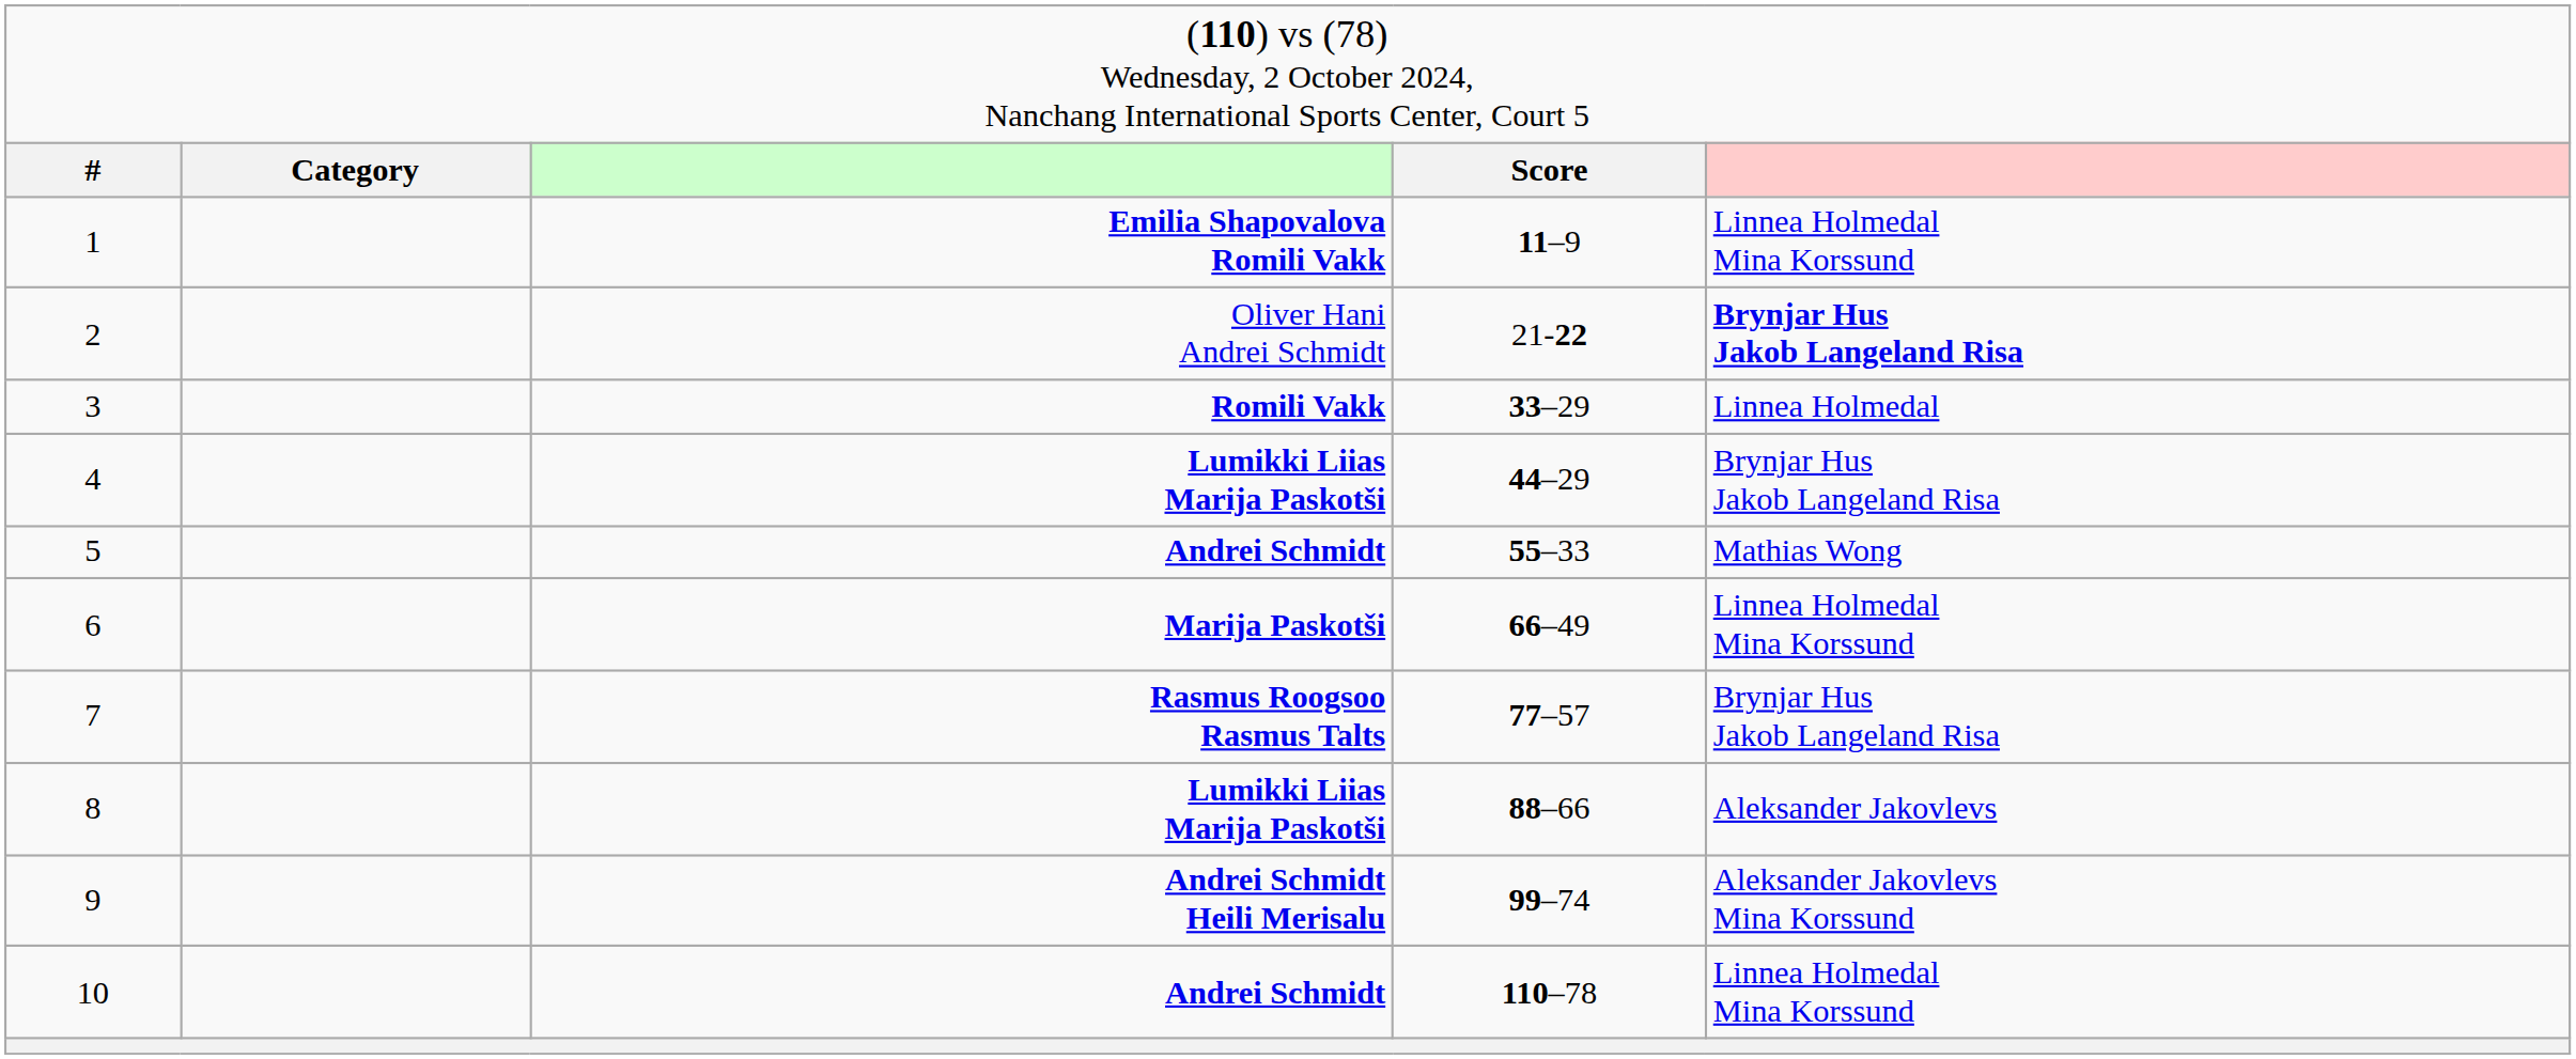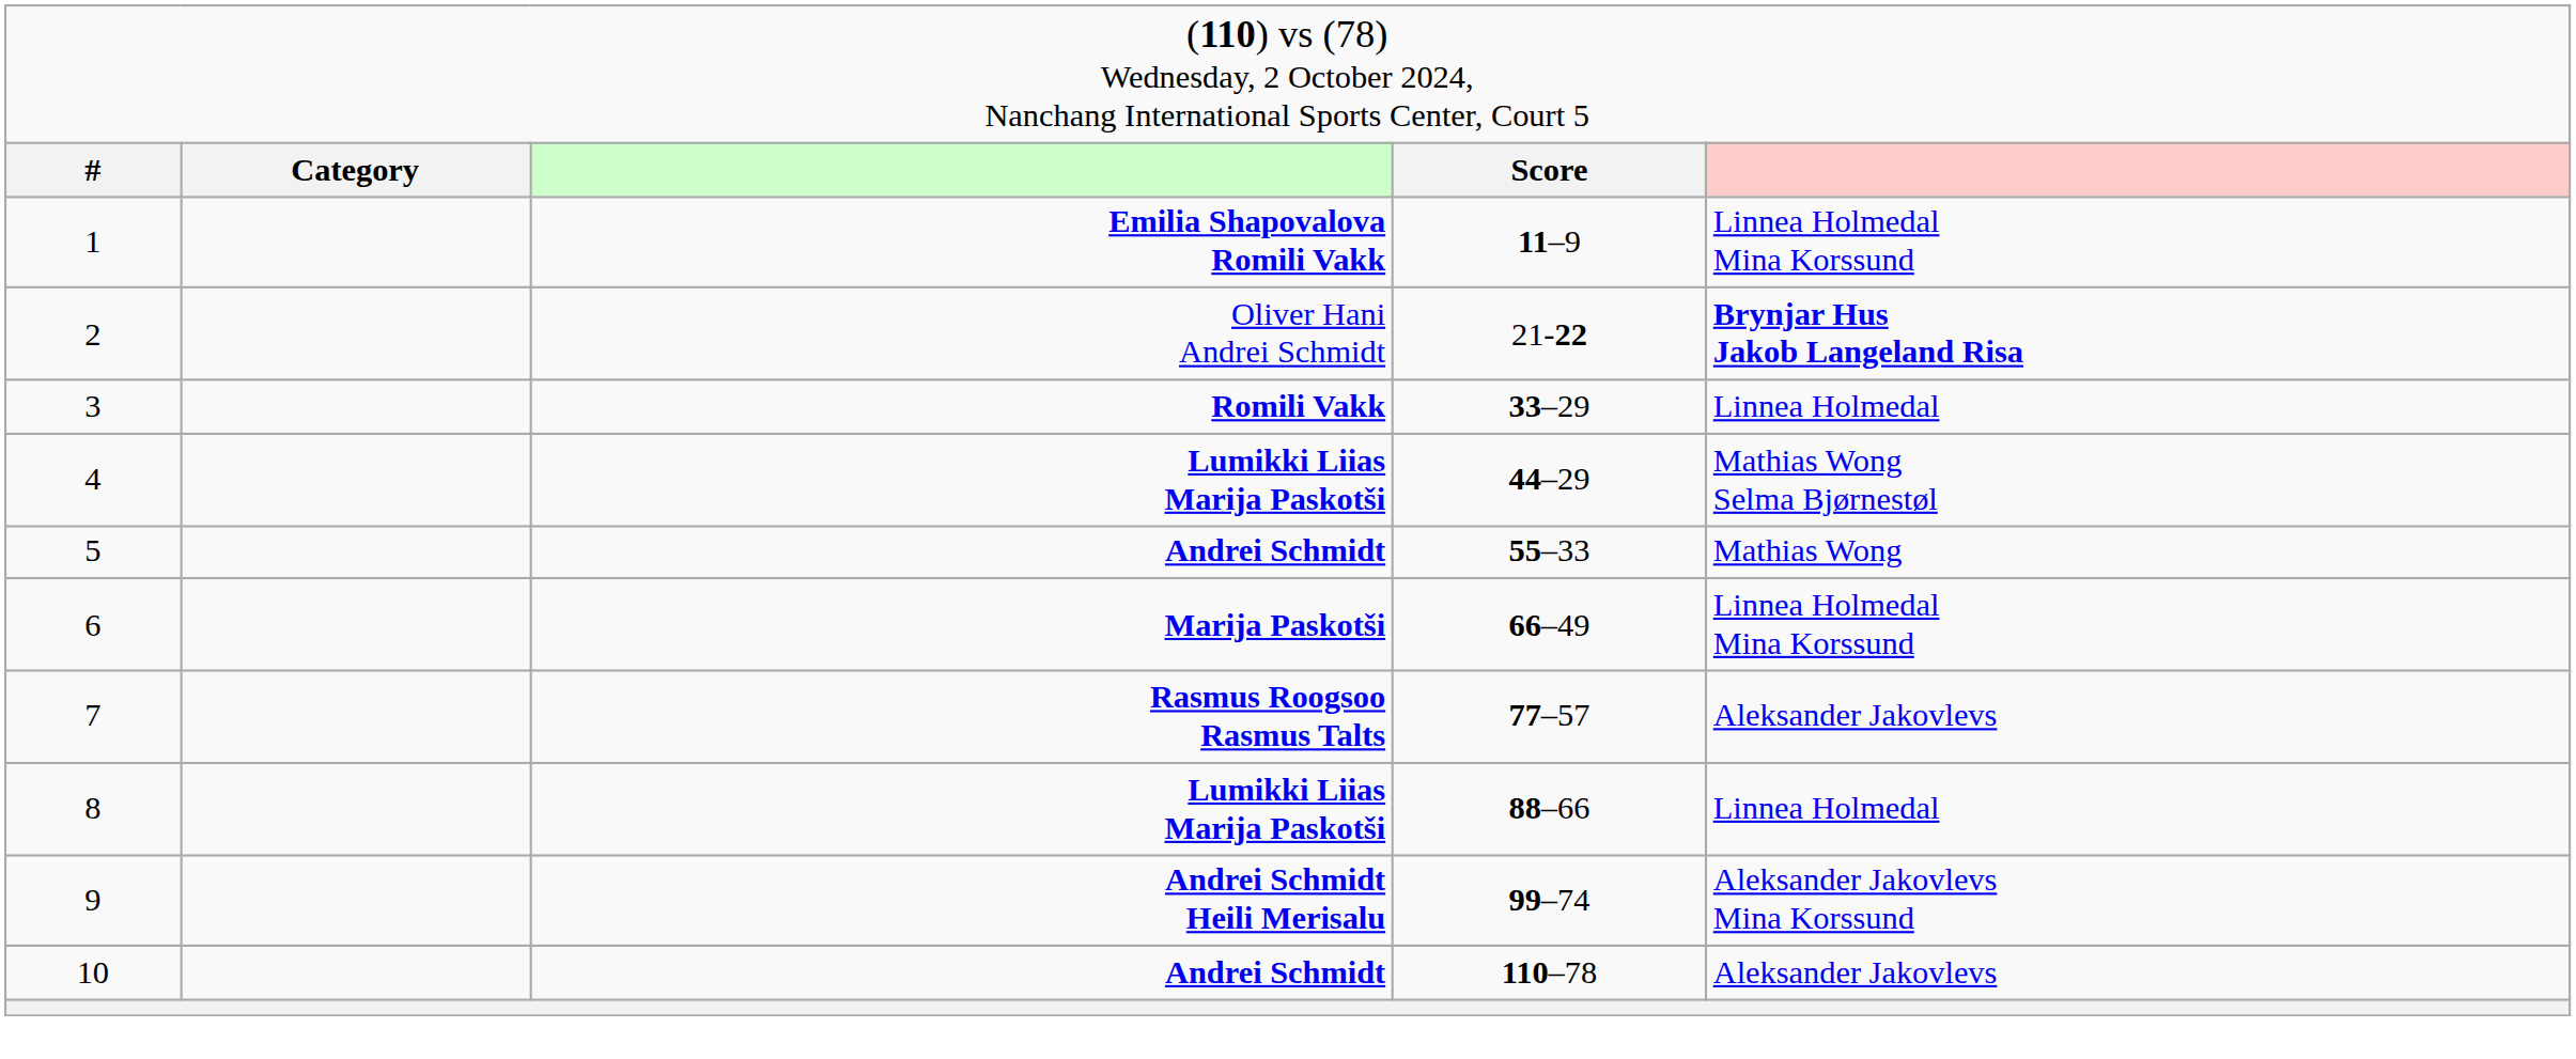4 | column 5: Brynjar Hus Jakob Langeland Risa -> Mathias Wong Selma Bjørnestøl
7 | column 5: Brynjar Hus Jakob Langeland Risa -> Aleksander Jakovlevs
8 | column 5: Aleksander Jakovlevs -> Linnea Holmedal
10 | column 5: Linnea Holmedal Mina Korssund -> Aleksander Jakovlevs
